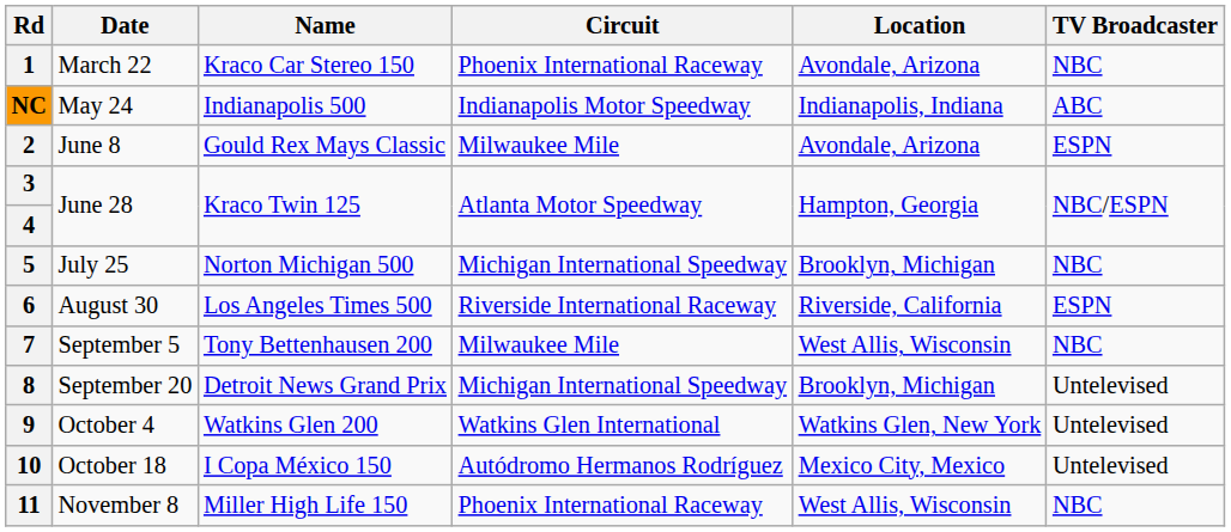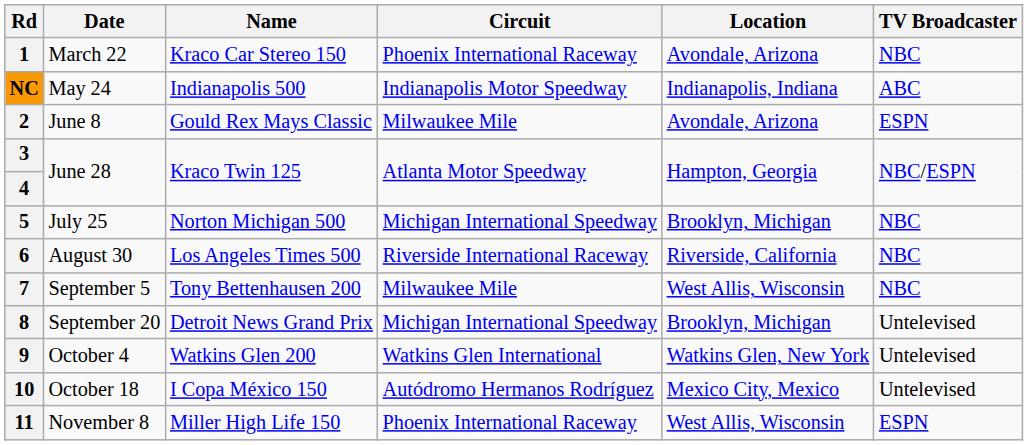6 | TV Broadcaster: ESPN -> NBC
11 | TV Broadcaster: NBC -> ESPN
